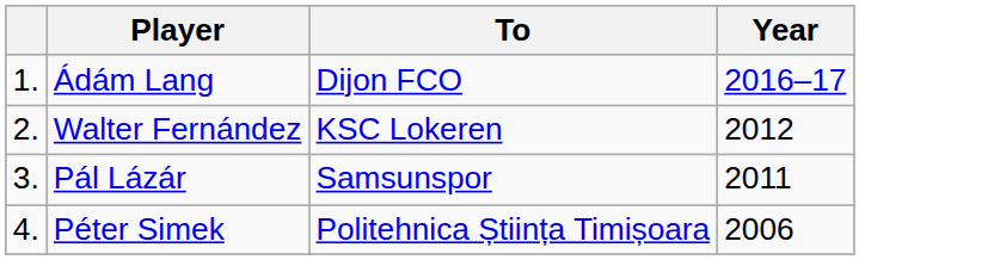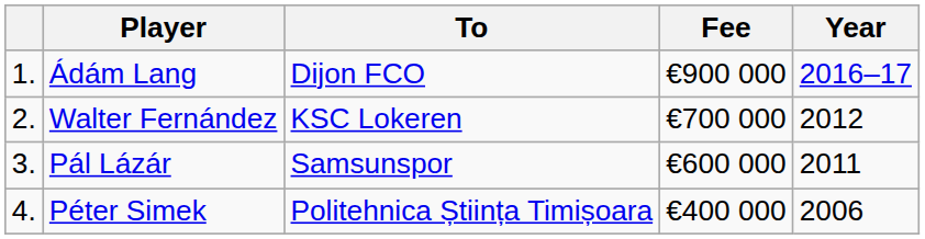+ column: Fee | €900 000 | €700 000 | €600 000 | €400 000
